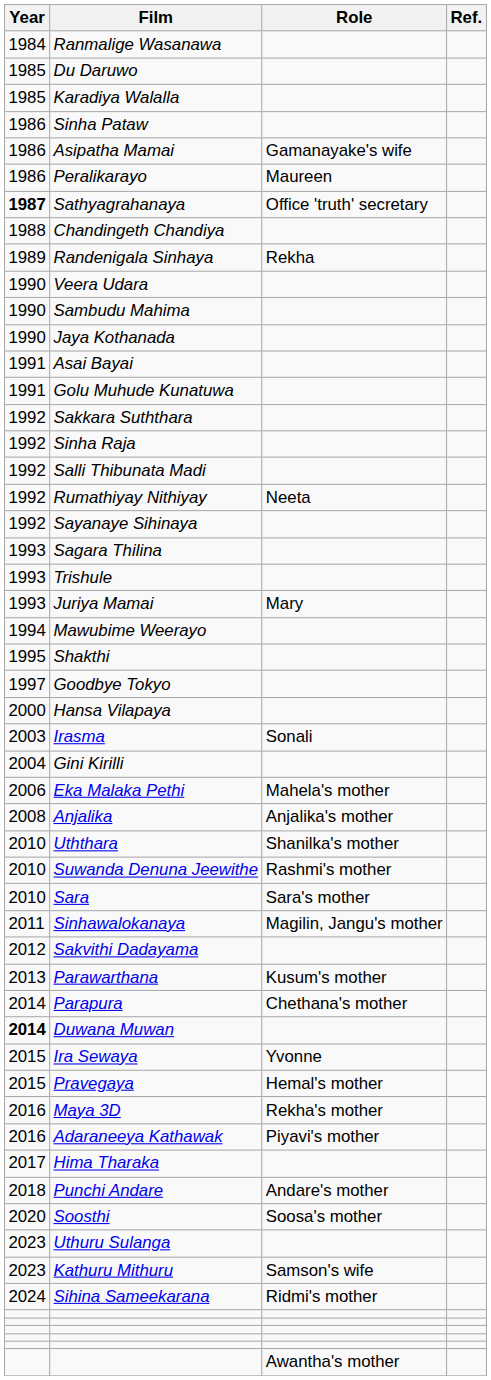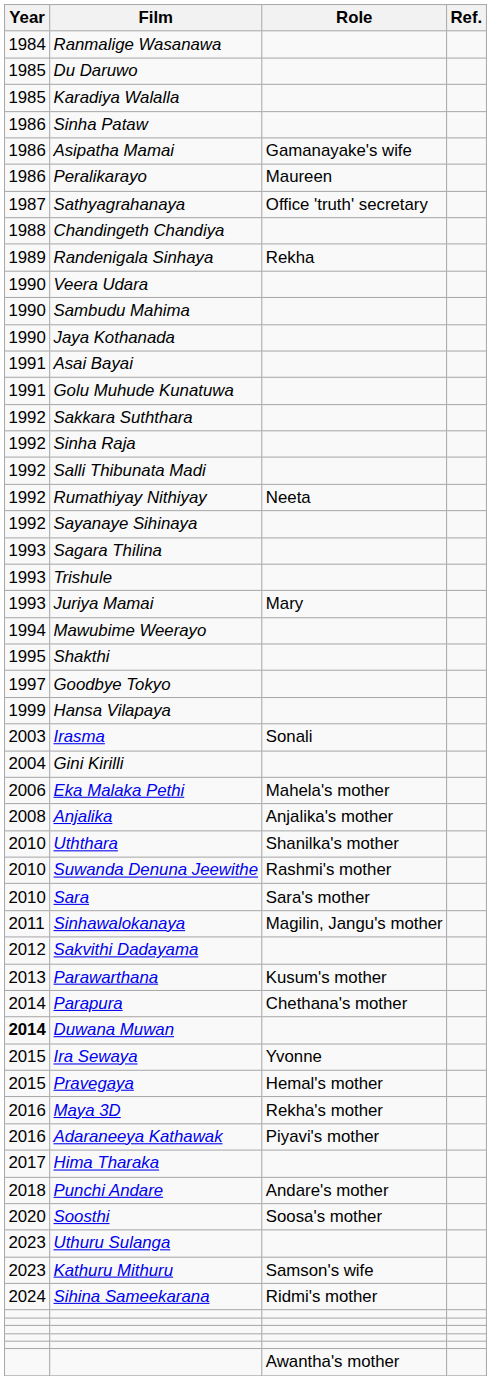Sathyagrahanaya | Year: bold -> normal
Hansa Vilapaya | Year: 2000 -> 1999
